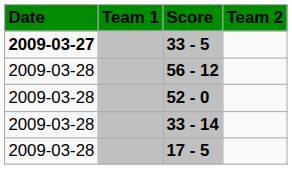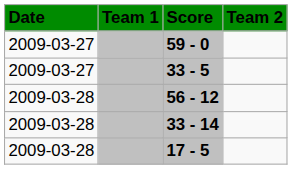+ row: 2009-03-27 | 59 - 0
33 - 5 | Date: bold -> normal
- row: 2009-03-28 | 52 - 0
